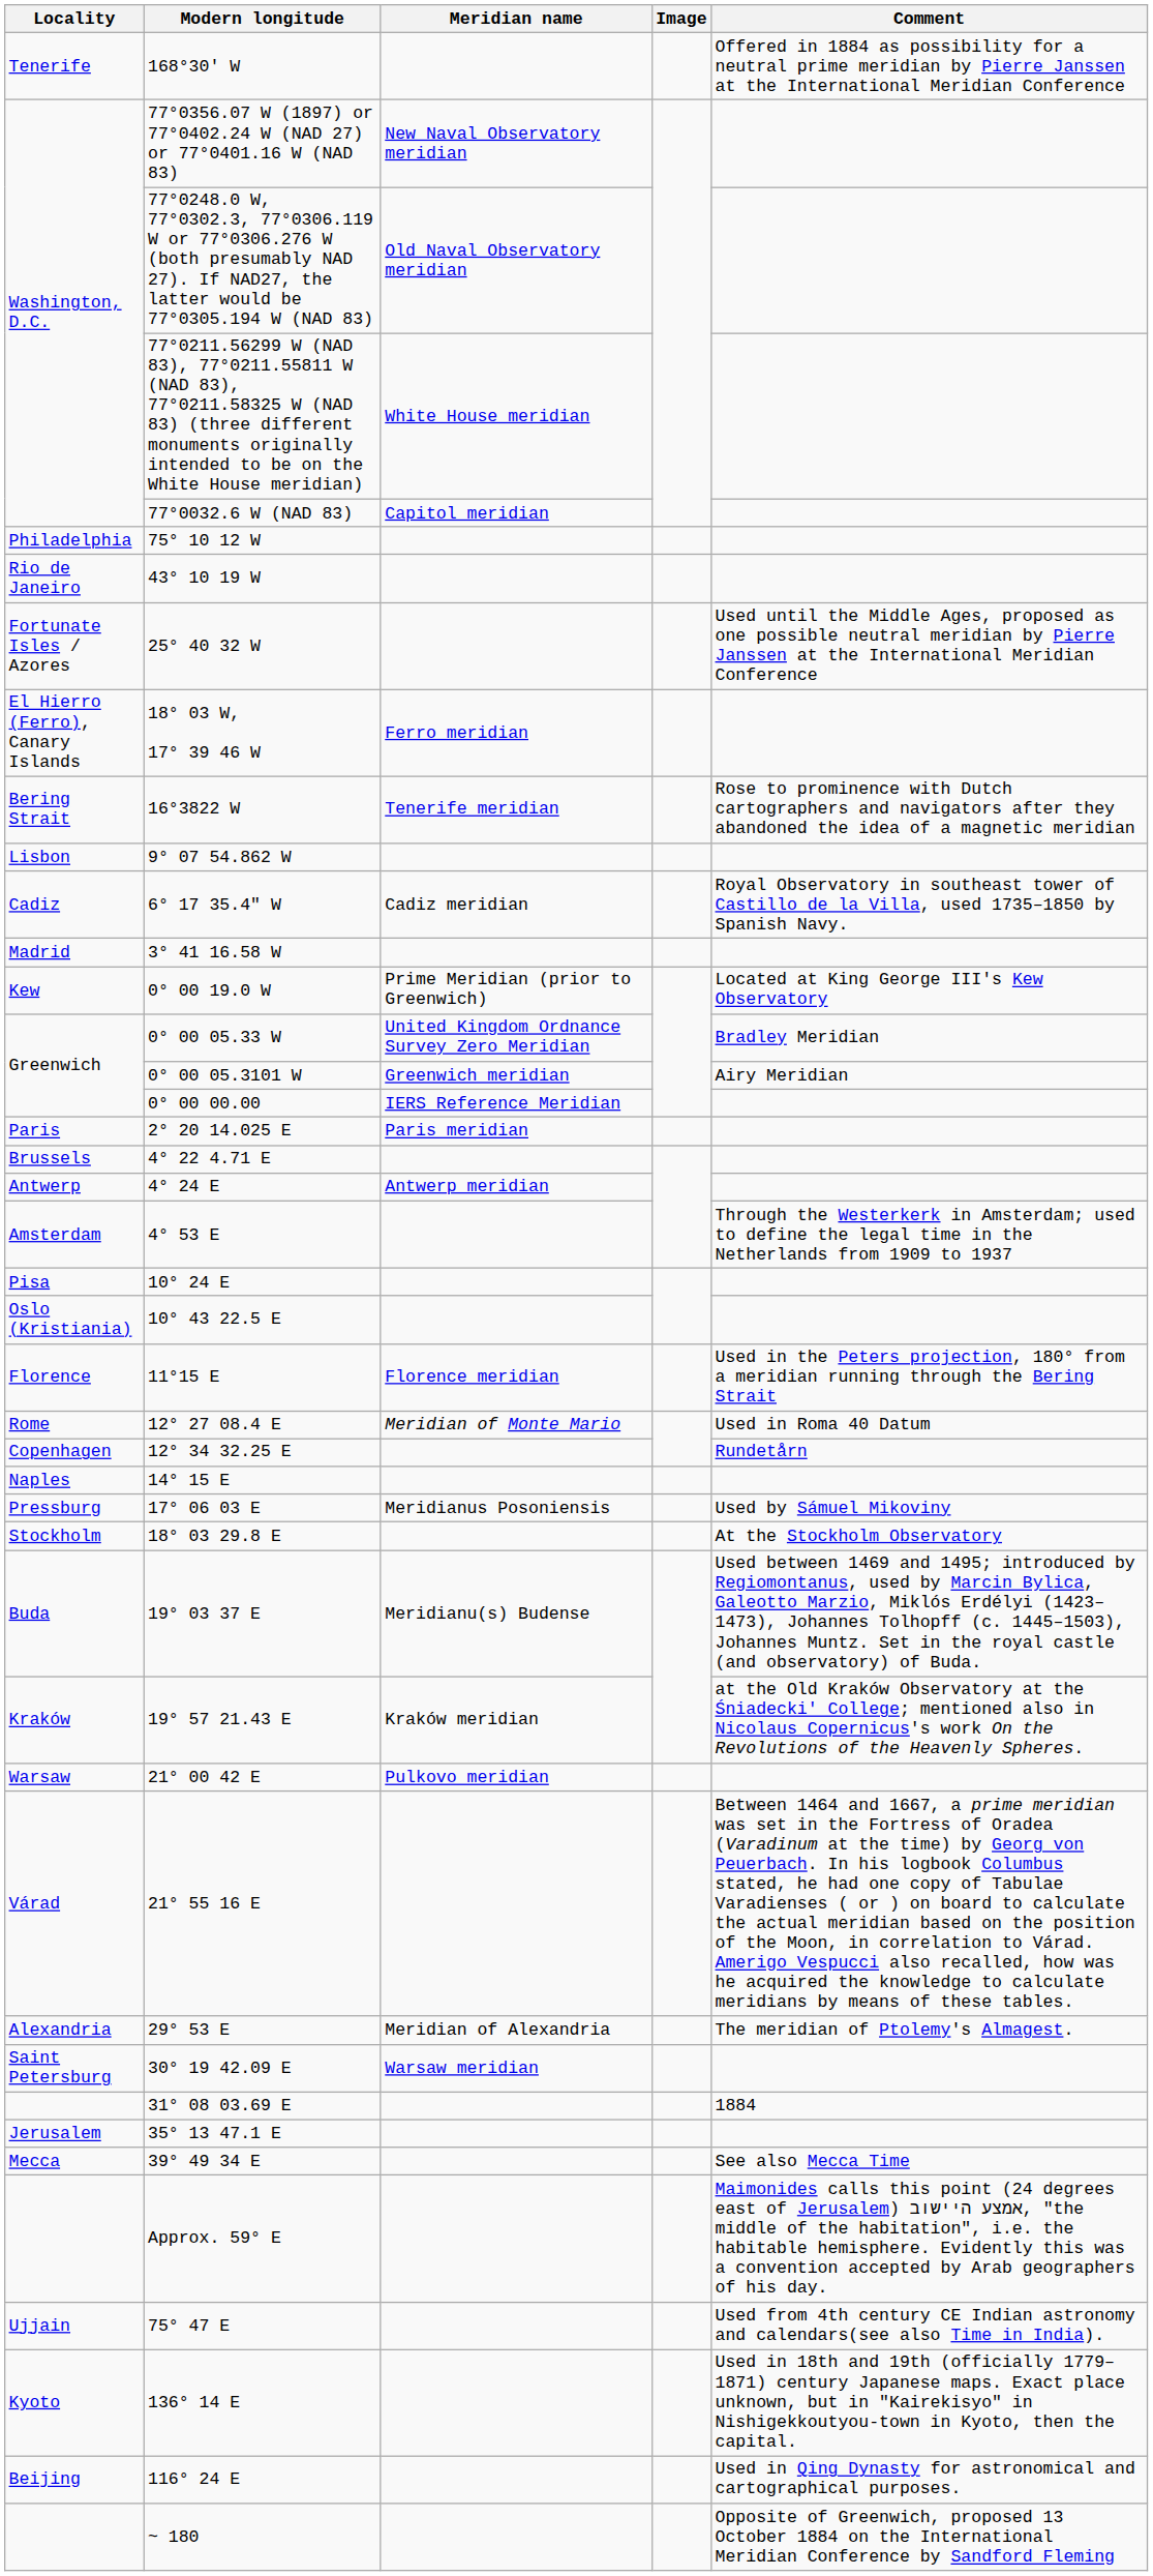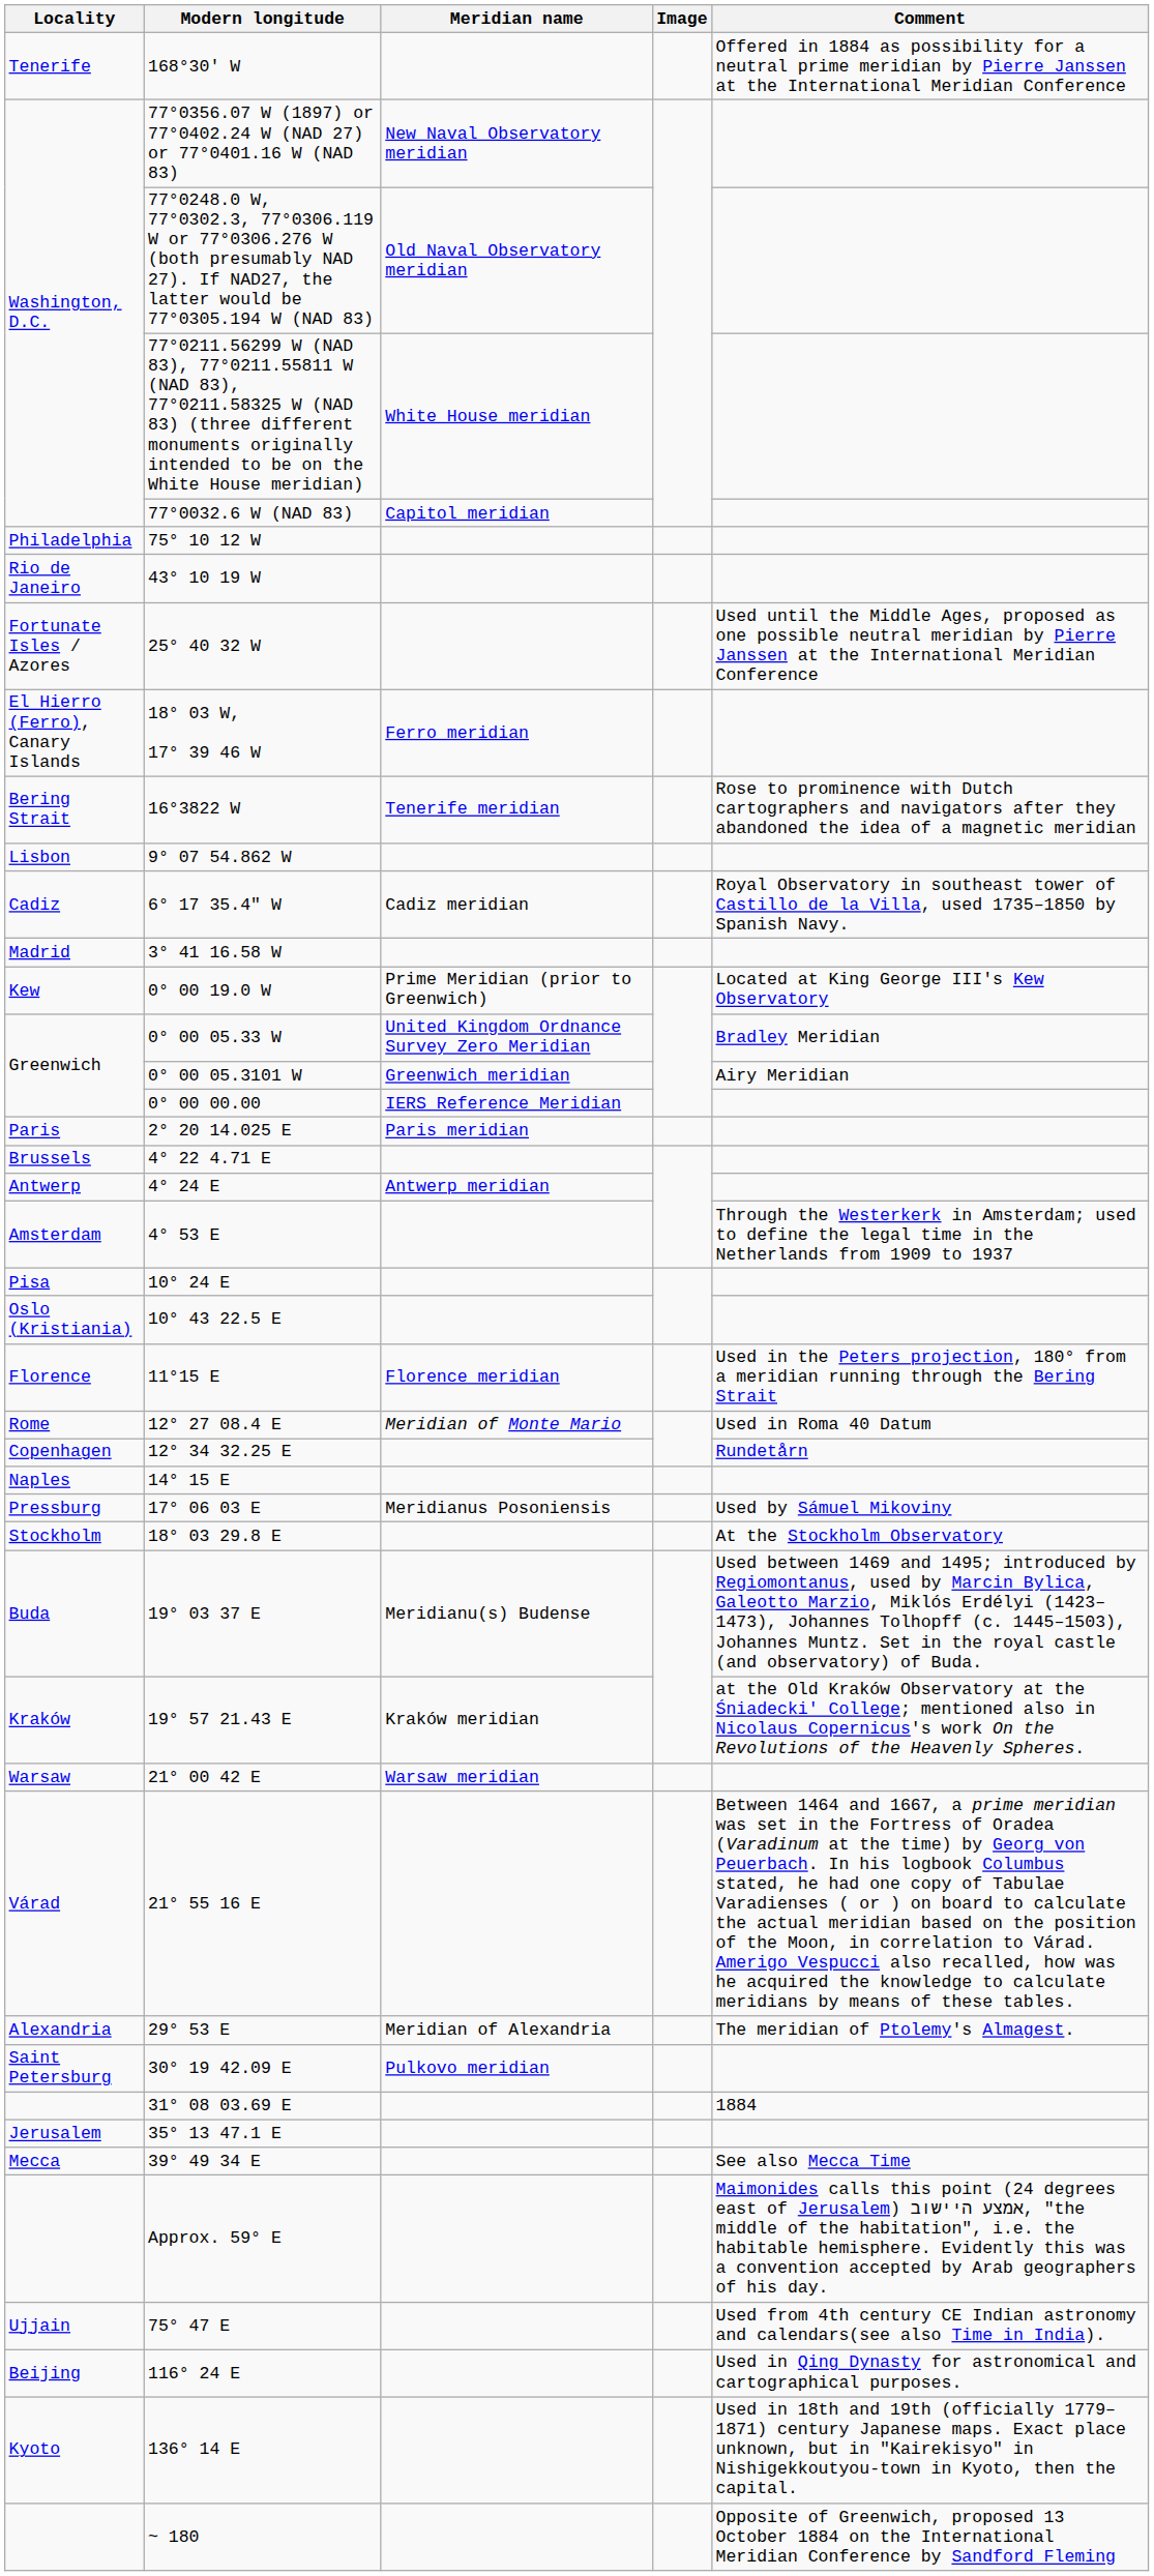21° 00 42 E | Meridian name: Pulkovo meridian -> Warsaw meridian
30° 19 42.09 E | Meridian name: Warsaw meridian -> Pulkovo meridian
rows swapped: 116° 24 E <-> 136° 14 E
